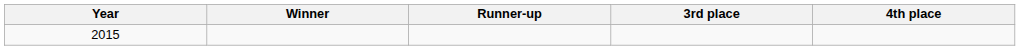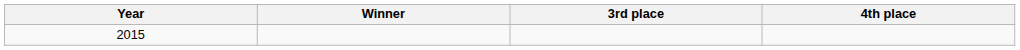- column: Runner-up
